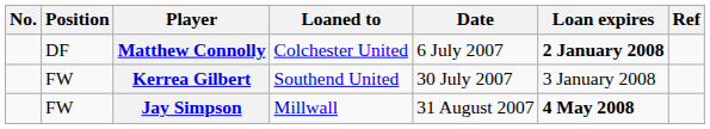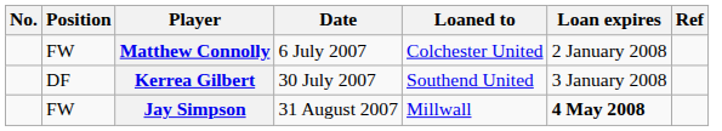columns swapped: Loaned to <-> Date
Matthew Connolly | Position: DF -> FW
Matthew Connolly | Loan expires: bold -> normal
Kerrea Gilbert | Position: FW -> DF
